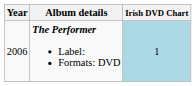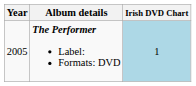The Performer Label: Formats: DVD | Year: 2006 -> 2005
